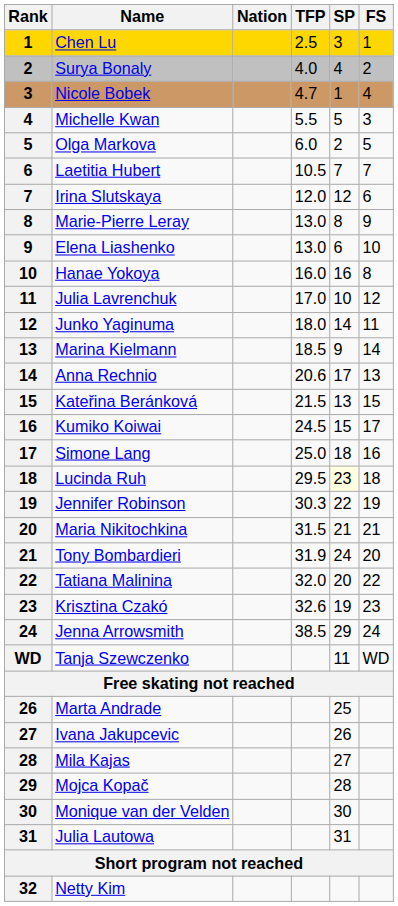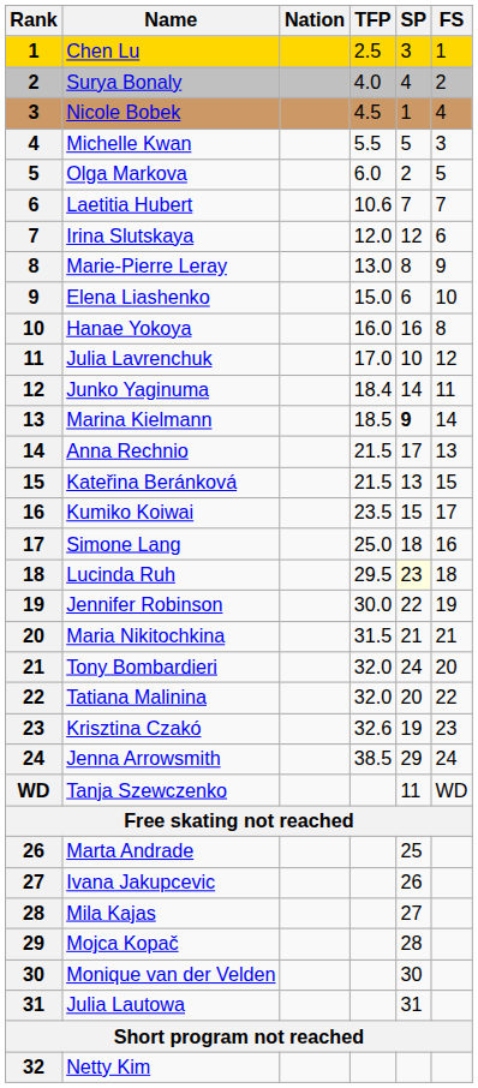Nicole Bobek | TFP: 4.7 -> 4.5
Laetitia Hubert | TFP: 10.5 -> 10.6
Elena Liashenko | TFP: 13.0 -> 15.0
Junko Yaginuma | TFP: 18.0 -> 18.4
Marina Kielmann | SP: normal -> bold
Anna Rechnio | TFP: 20.6 -> 21.5
Kumiko Koiwai | TFP: 24.5 -> 23.5
Jennifer Robinson | TFP: 30.3 -> 30.0
Tony Bombardieri | TFP: 31.9 -> 32.0
